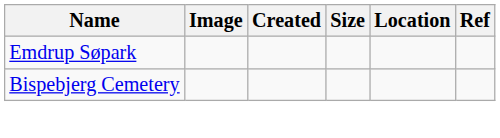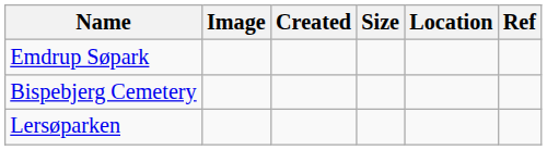+ row: Lersøparken
